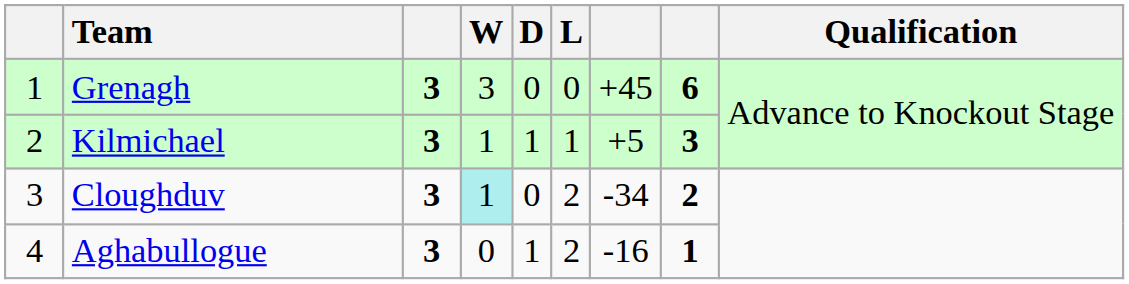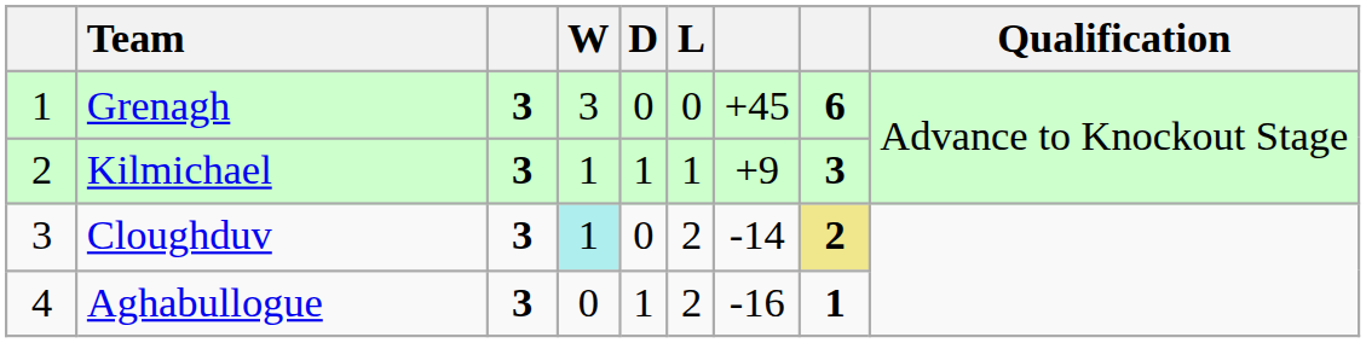Kilmichael | column 7: +5 -> +9
Cloughduv | column 7: -34 -> -14
Cloughduv | column 8: no background -> khaki background
